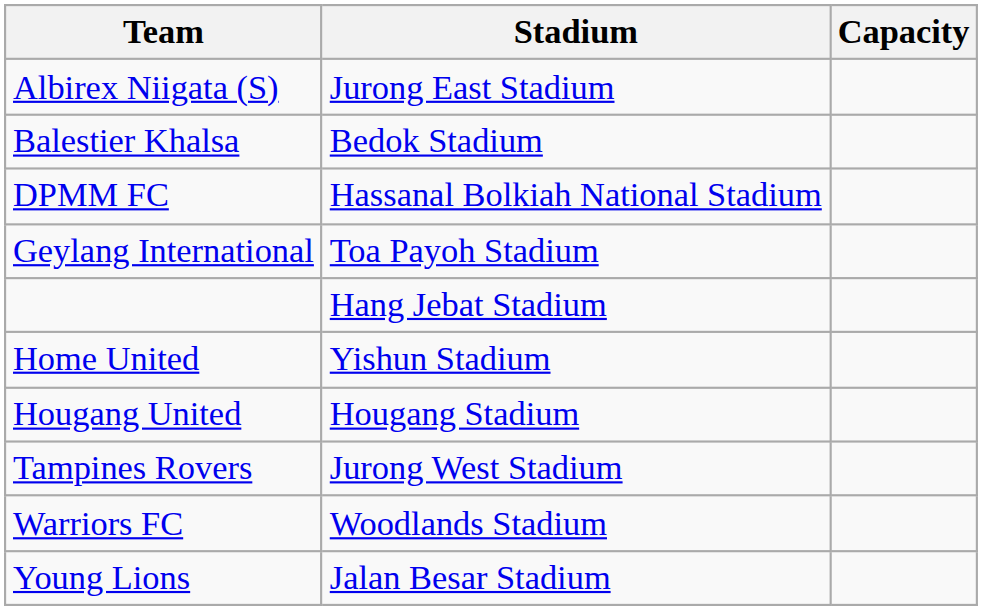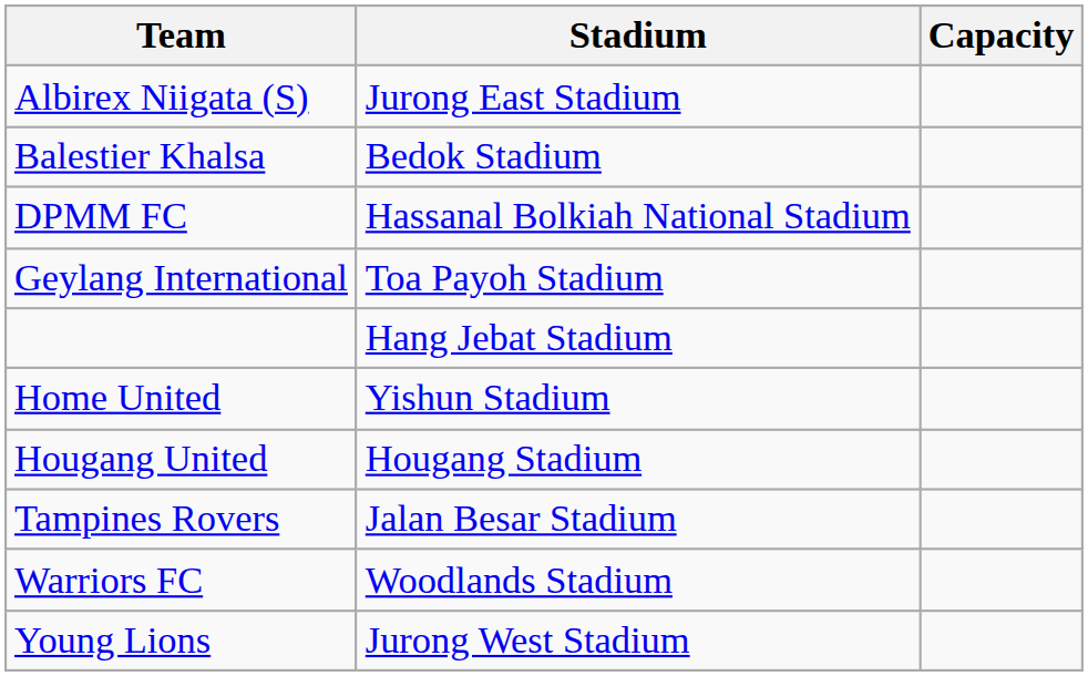Tampines Rovers | Stadium: Jurong West Stadium -> Jalan Besar Stadium
Young Lions | Stadium: Jalan Besar Stadium -> Jurong West Stadium
